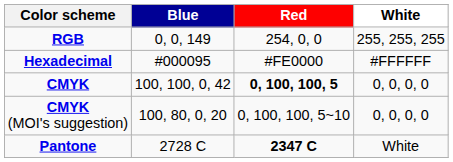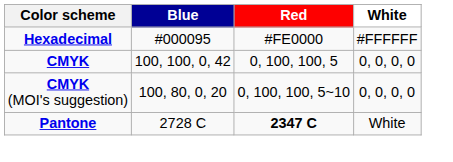- row: RGB | 0, 0, 149 | 254, 0, 0 | 255, 255, 255
CMYK | Red: bold -> normal
